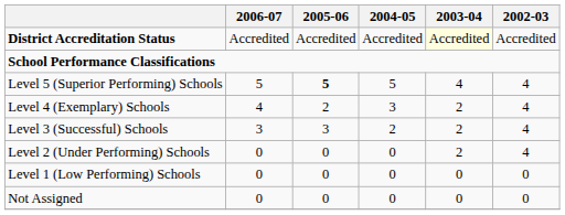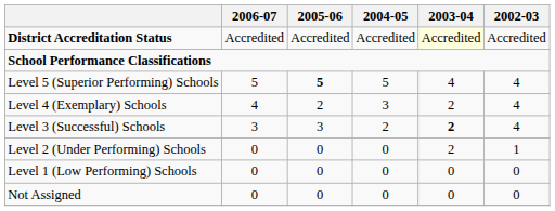Level 3 (Successful) Schools | 2003-04: normal -> bold
Level 2 (Under Performing) Schools | 2002-03: 4 -> 1
